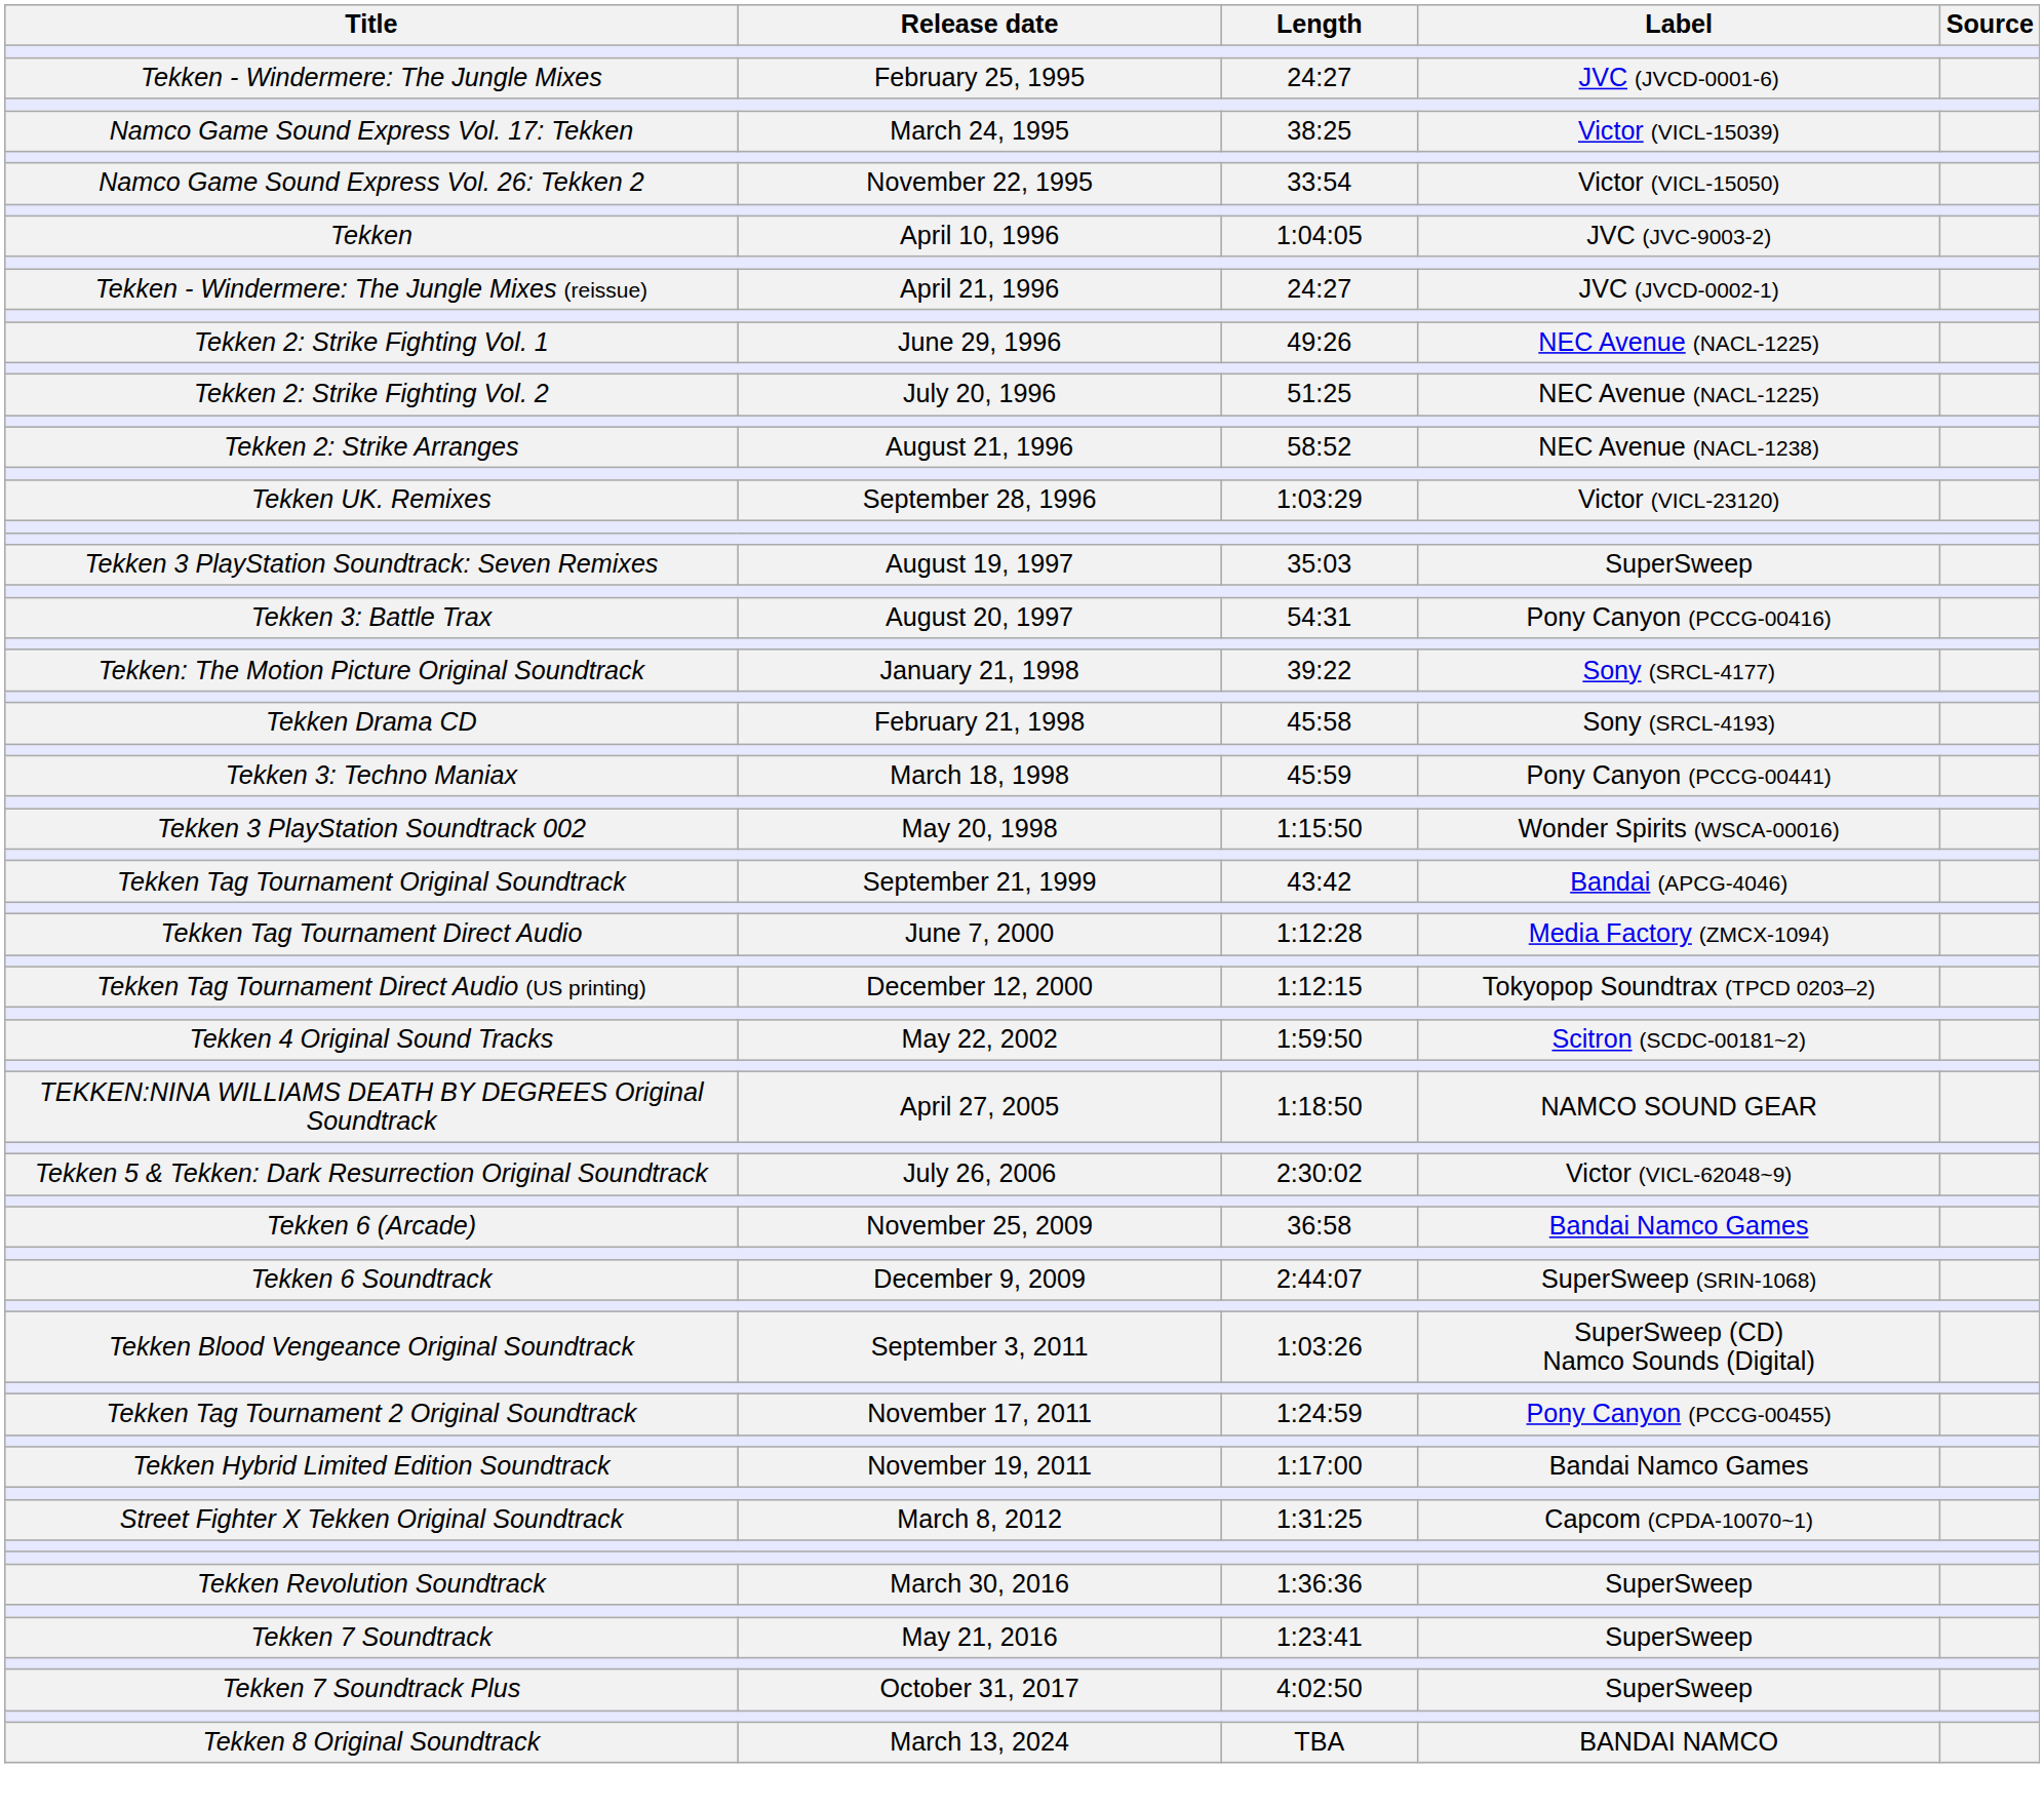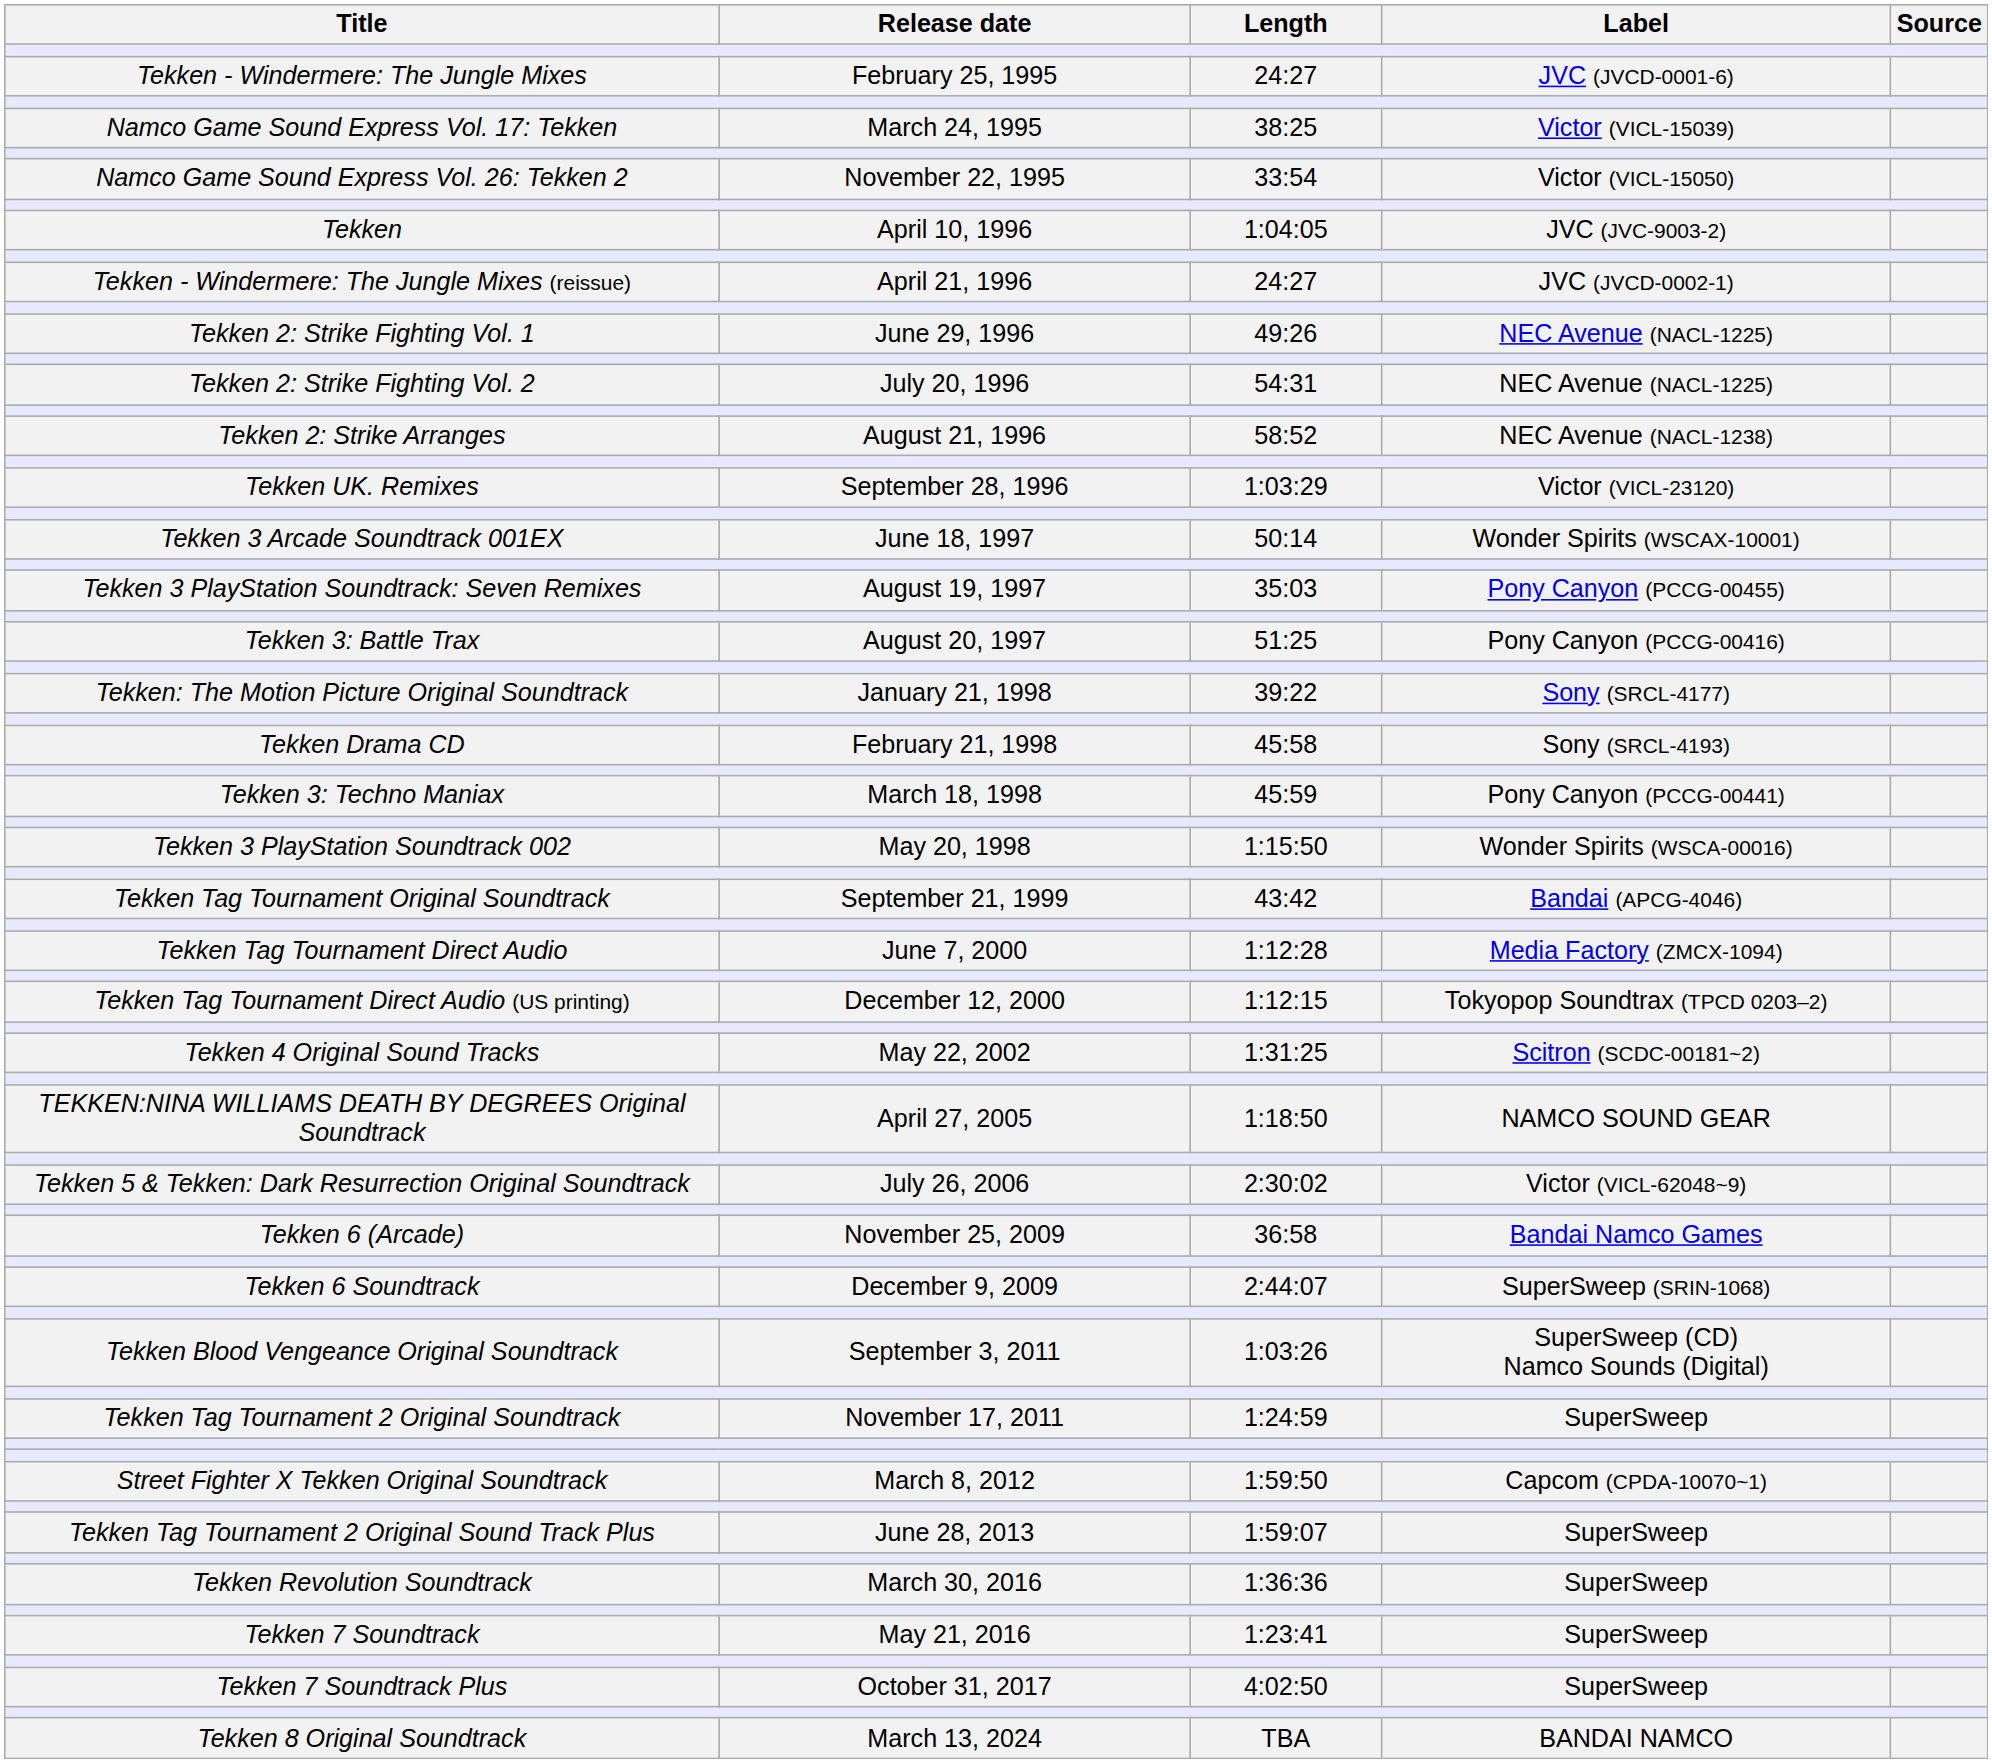Tekken 2: Strike Fighting Vol. 2 | Length: 51:25 -> 54:31
+ row: Tekken 3 Arcade Soundtrack 001EX | June 18, 1997 | 50:14 | Wonder Spirits (WSCAX-10001)
Tekken 3 PlayStation Soundtrack: Seven Remixes | Label: SuperSweep -> Pony Canyon (PCCG-00455)
Tekken 3: Battle Trax | Length: 54:31 -> 51:25
Tekken 4 Original Sound Tracks | Length: 1:59:50 -> 1:31:25
Tekken Tag Tournament 2 Original Soundtrack | Label: Pony Canyon (PCCG-00455) -> SuperSweep
- row: Tekken Hybrid Limited Edition Soundtrack | November 19, 2011 | 1:17:00 | Bandai Namco Games
Street Fighter X Tekken Original Soundtrack | Length: 1:31:25 -> 1:59:50
+ row: Tekken Tag Tournament 2 Original Sound Track Plus | June 28, 2013 | 1:59:07 | SuperSweep
